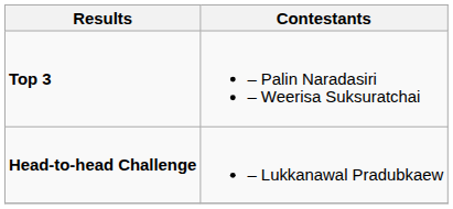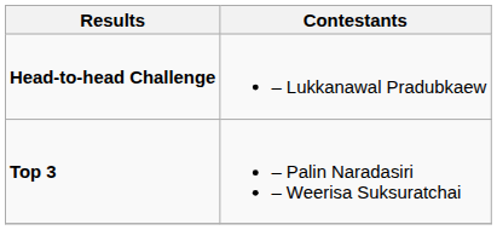rows swapped: Head-to-head Challenge <-> Top 3
